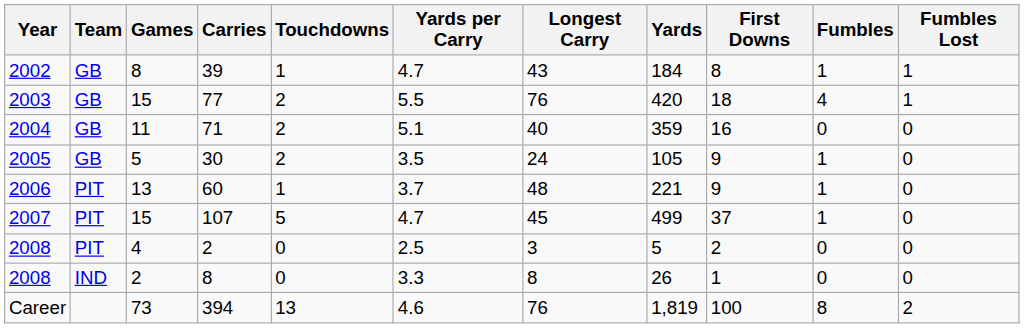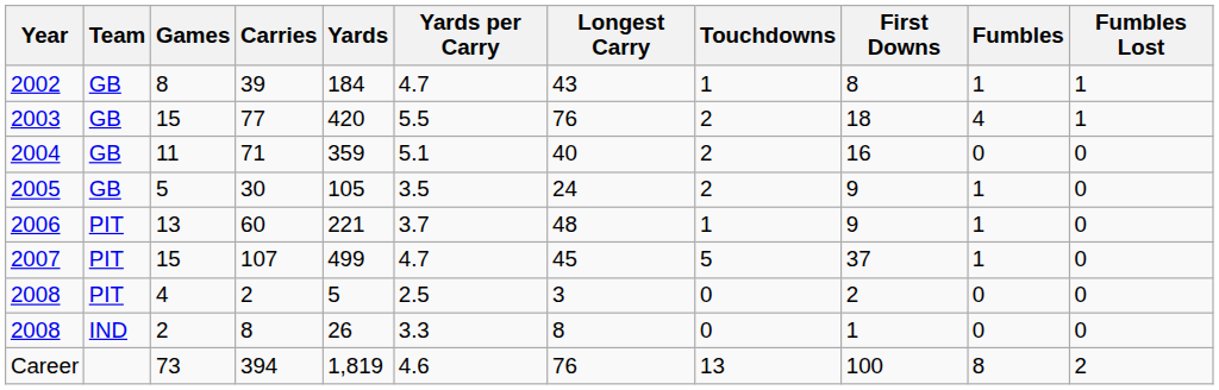columns swapped: Yards <-> Touchdowns
